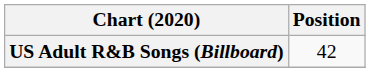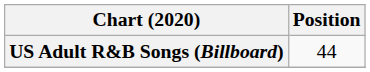US Adult R&B Songs (Billboard) | Position: 42 -> 44
